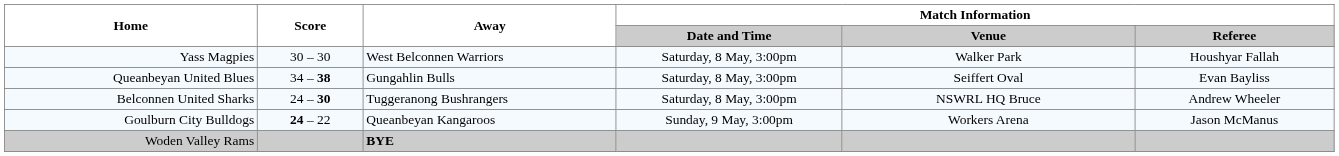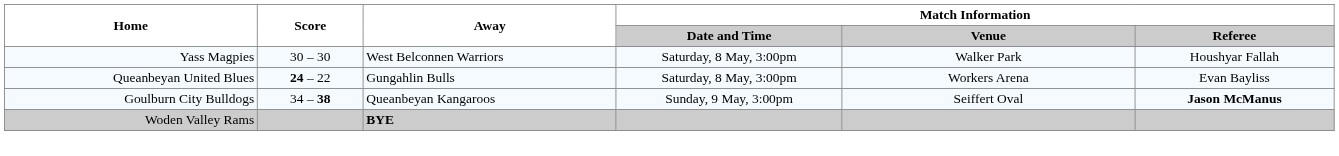Queanbeyan United Blues | Score: 34 – 38 -> 24 – 22
Queanbeyan United Blues | Match Information / Venue: Seiffert Oval -> Workers Arena
- row: Belconnen United Sharks | 24 – 30 | Tuggeranong Bushrangers | Saturday, 8 May, 3:00pm | NSWRL HQ Bruce | Andrew Wheeler
Goulburn City Bulldogs | Score: 24 – 22 -> 34 – 38
Goulburn City Bulldogs | Match Information / Venue: Workers Arena -> Seiffert Oval
Goulburn City Bulldogs | Match Information / Referee: normal -> bold
